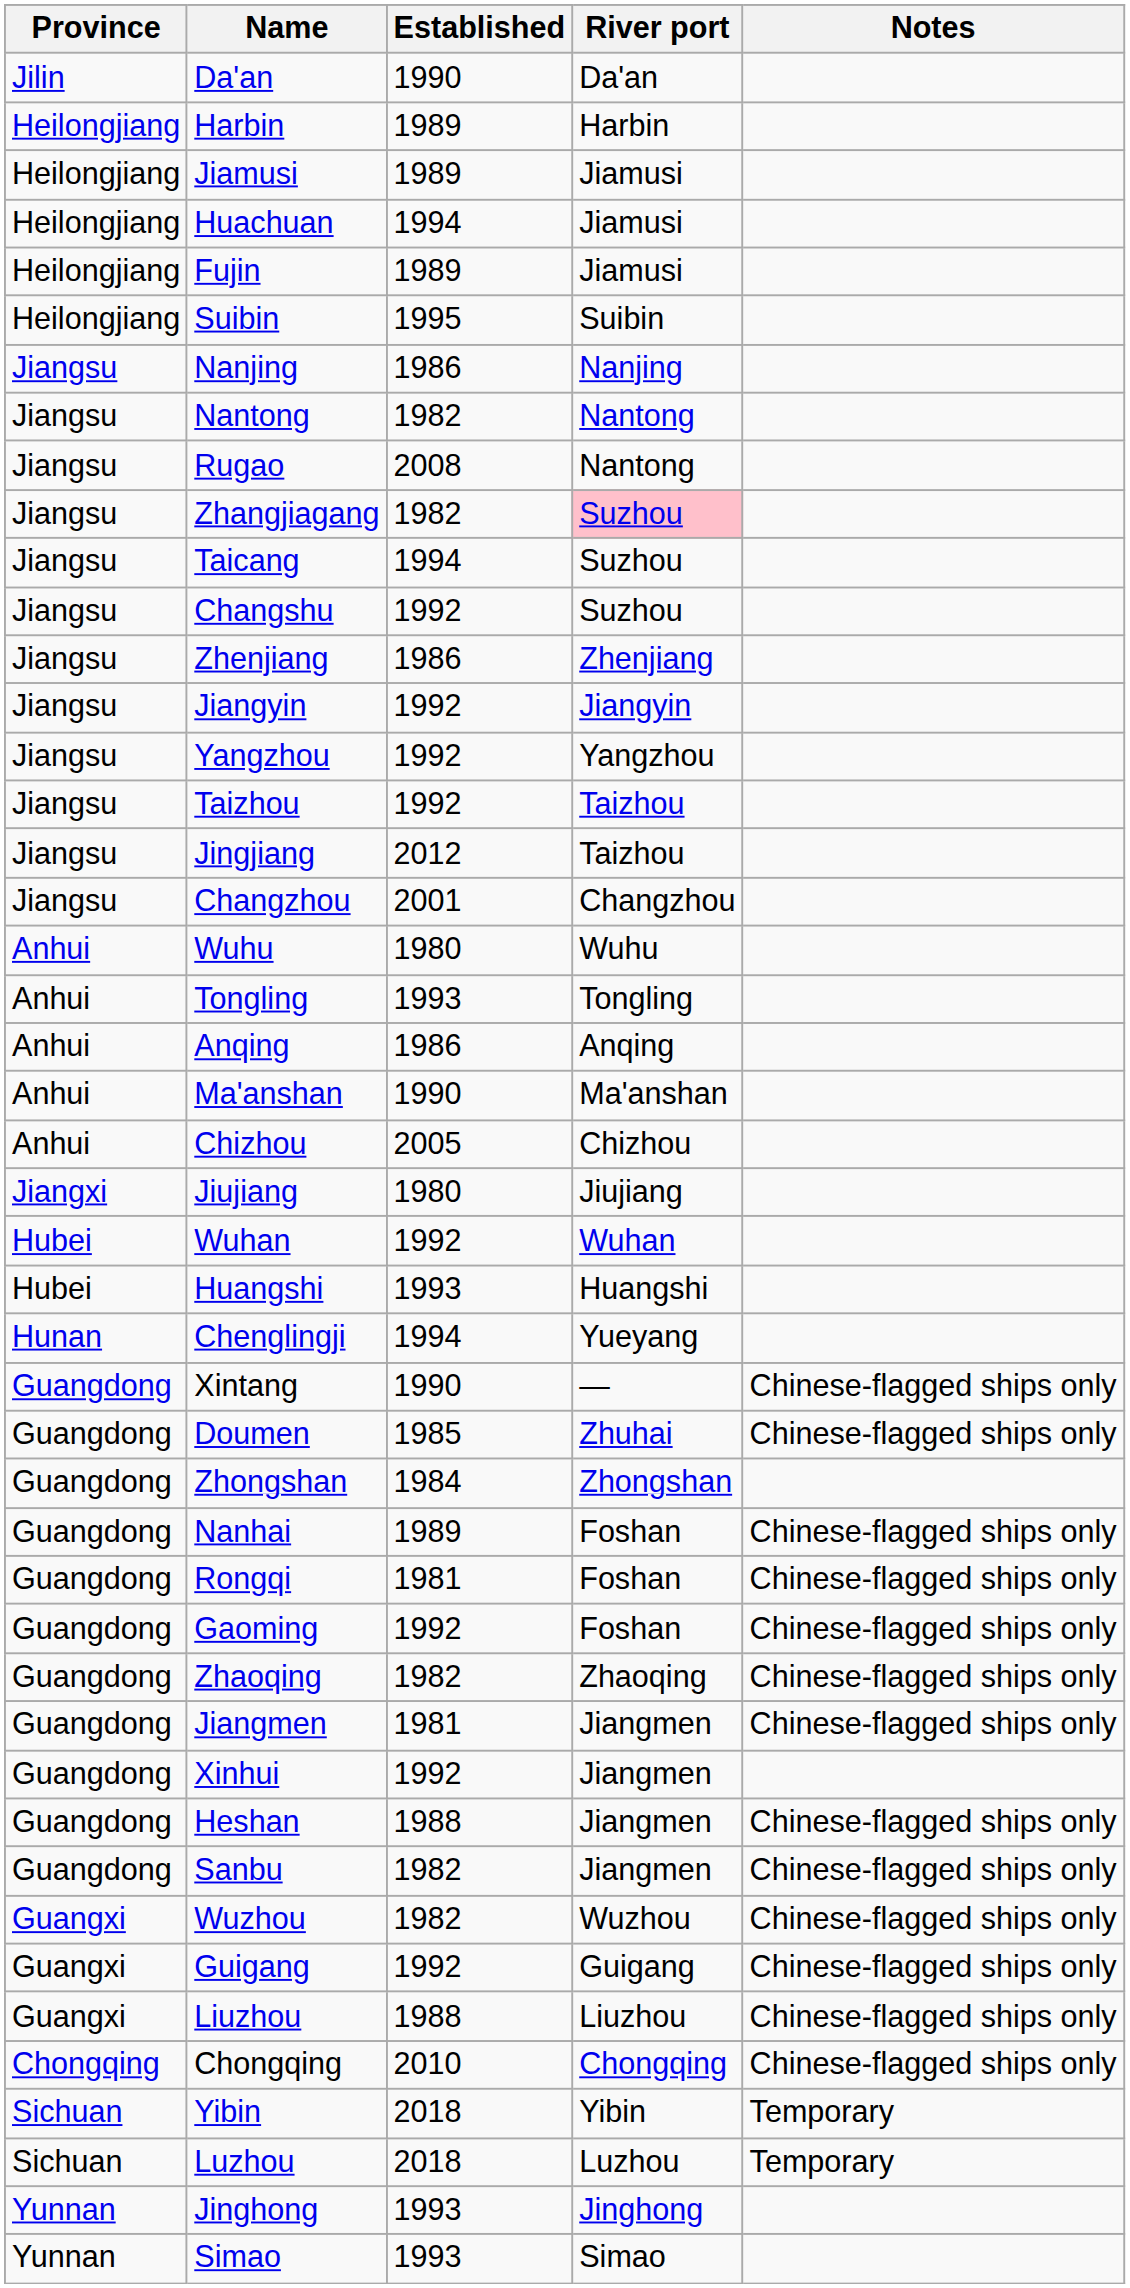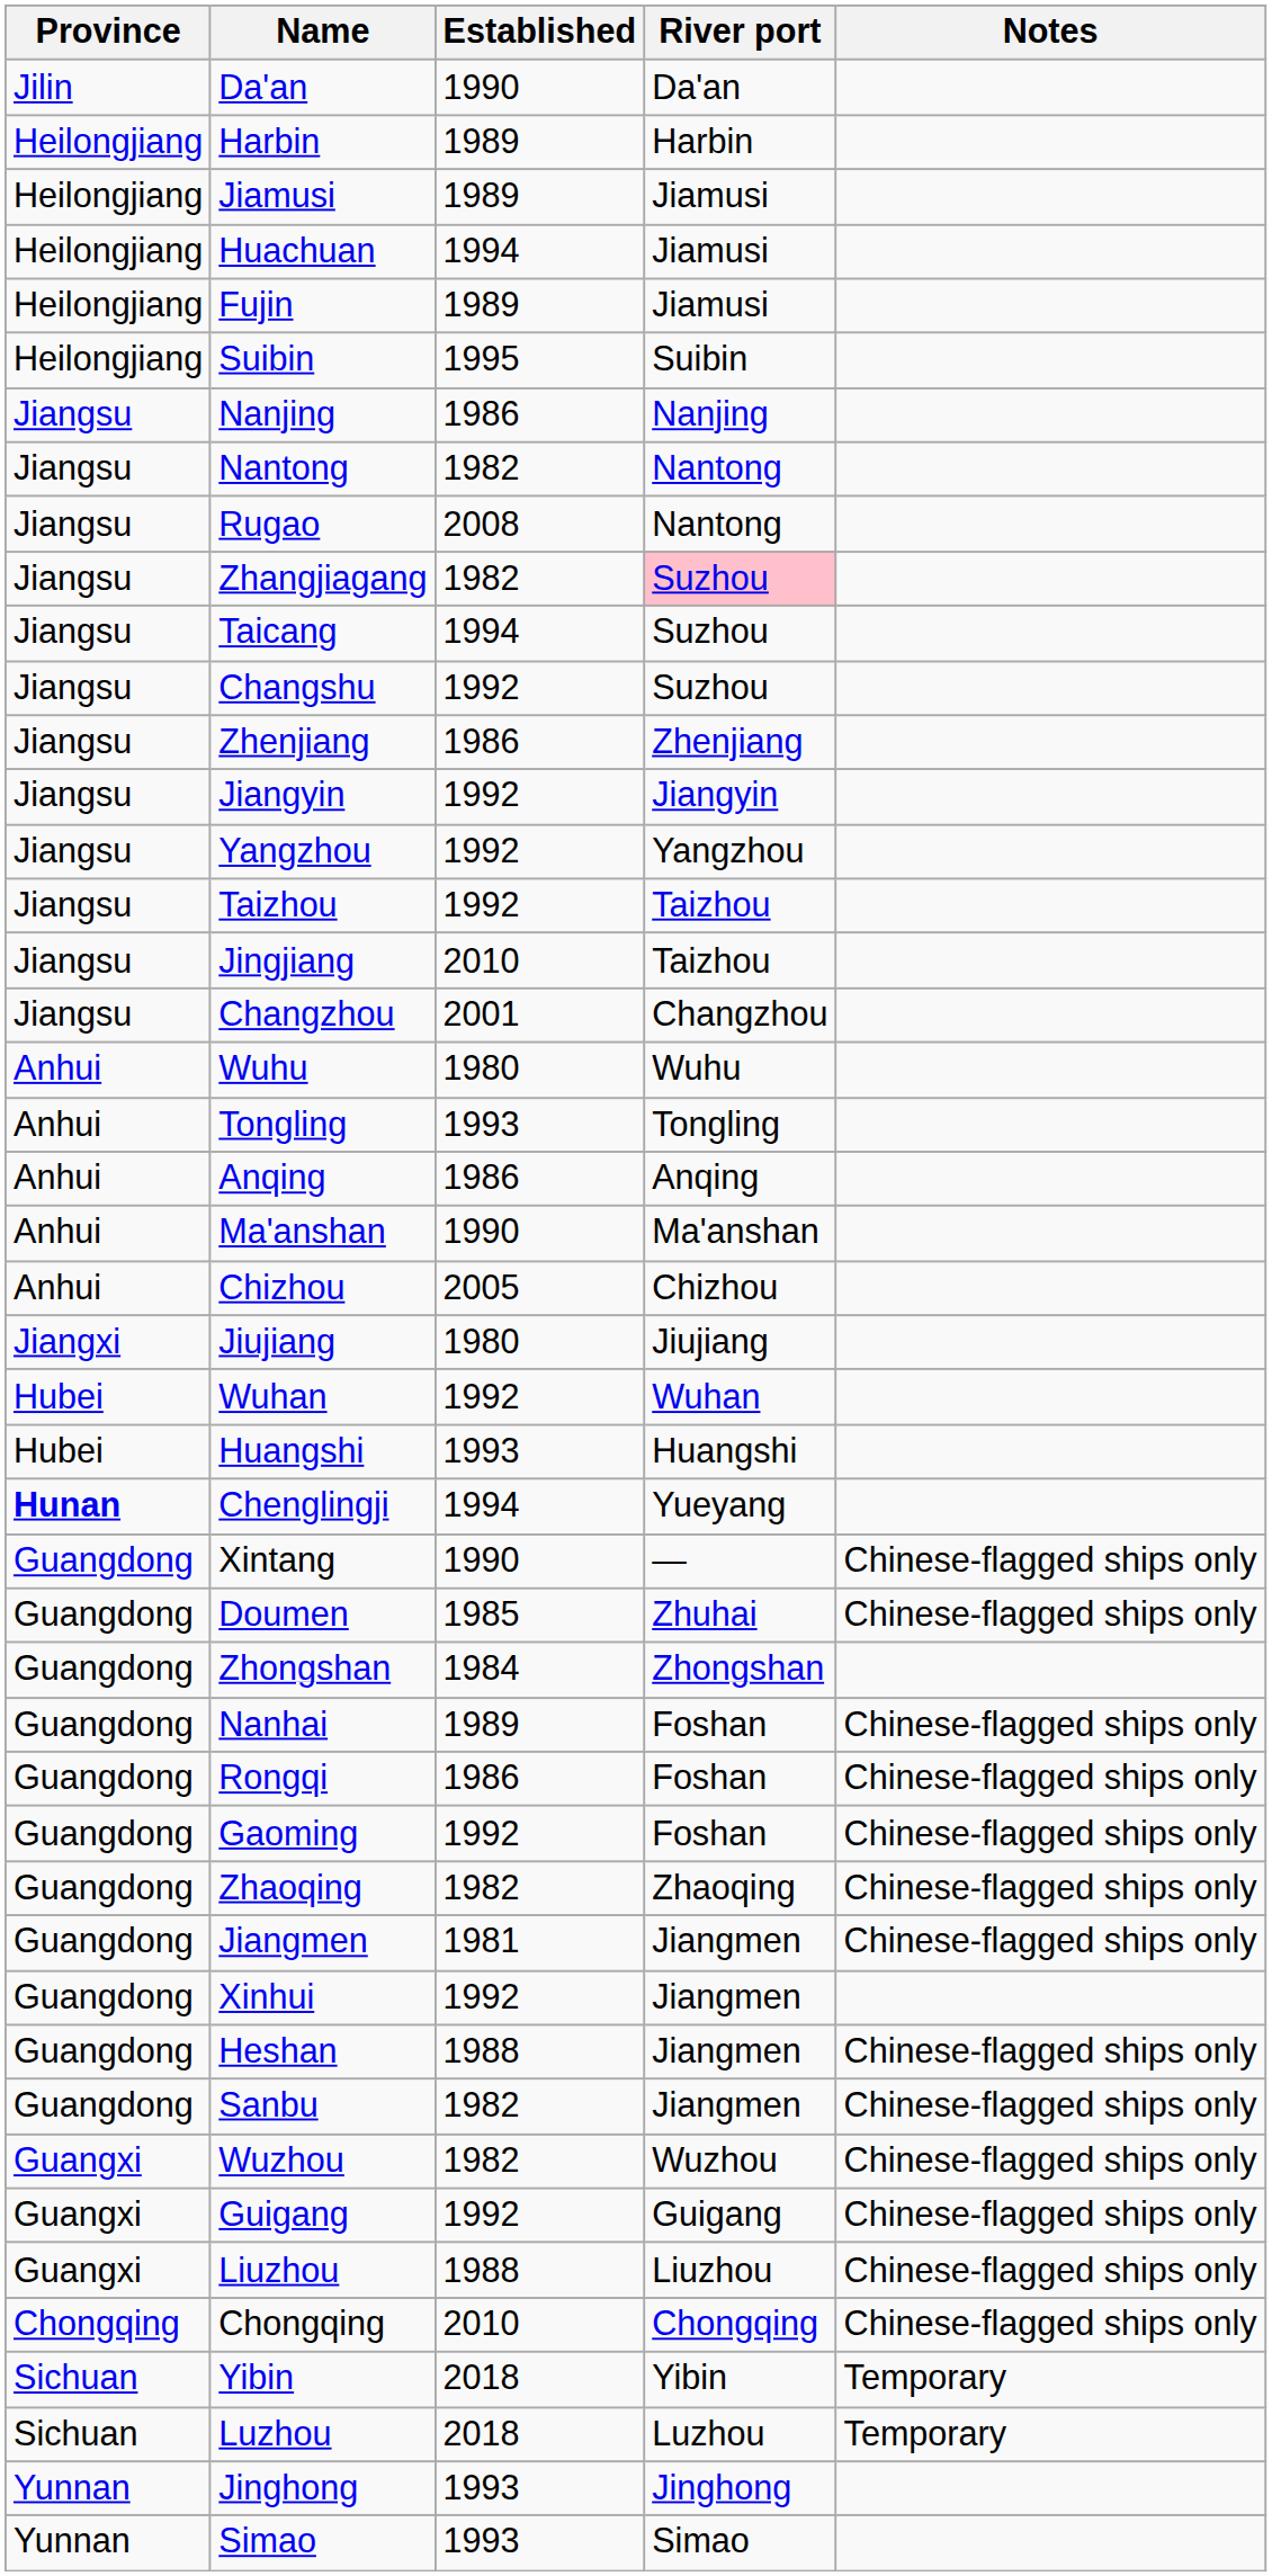Jingjiang | Established: 2012 -> 2010
Chenglingji | Province: normal -> bold
Rongqi | Established: 1981 -> 1986
